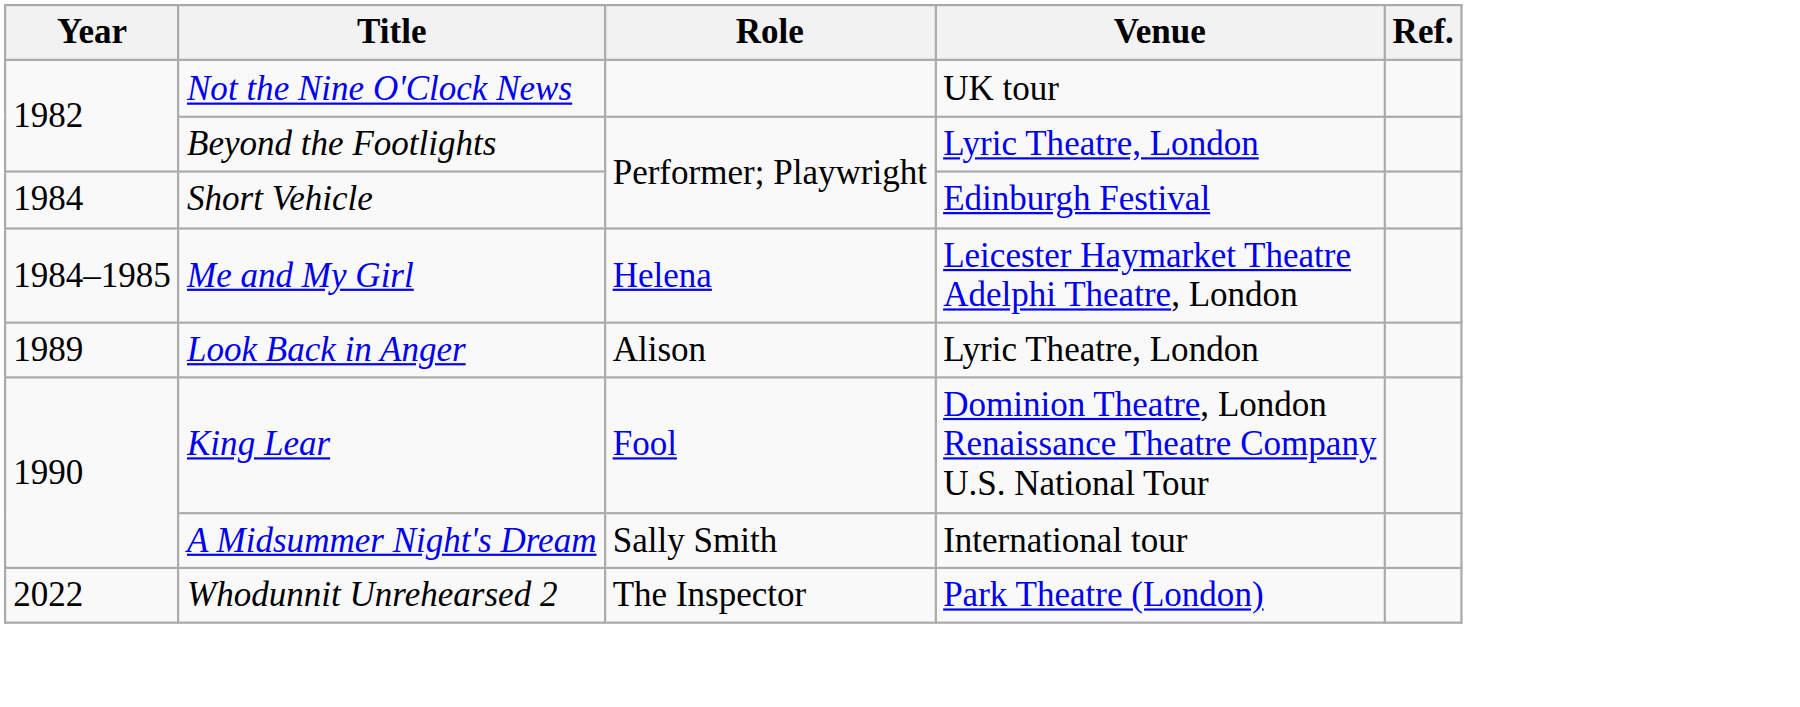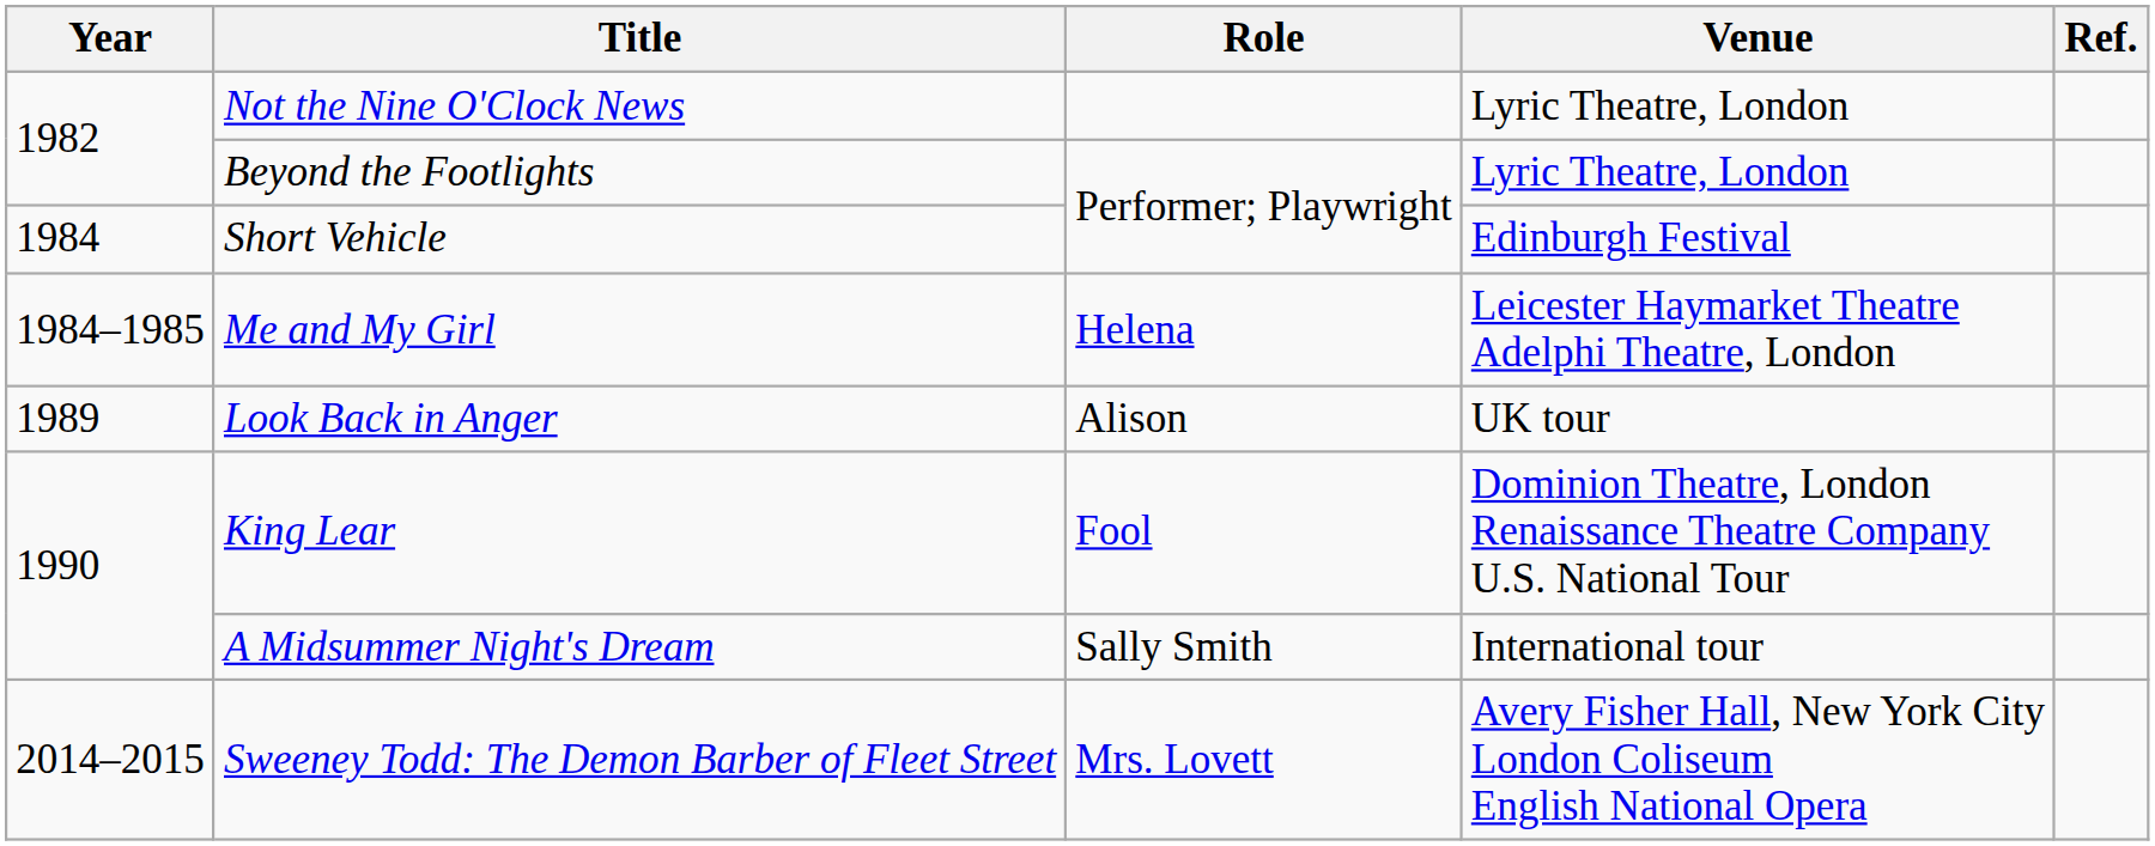Not the Nine O'Clock News | Venue: UK tour -> Lyric Theatre, London
Look Back in Anger | Venue: Lyric Theatre, London -> UK tour
+ row: 2014–2015 | Sweeney Todd: The Demon Barber of Fleet Street | Mrs. Lovett | Avery Fisher Hall, New York City London Coliseum English National Opera
- row: 2022 | Whodunnit Unrehearsed 2 | The Inspector | Park Theatre (London)
